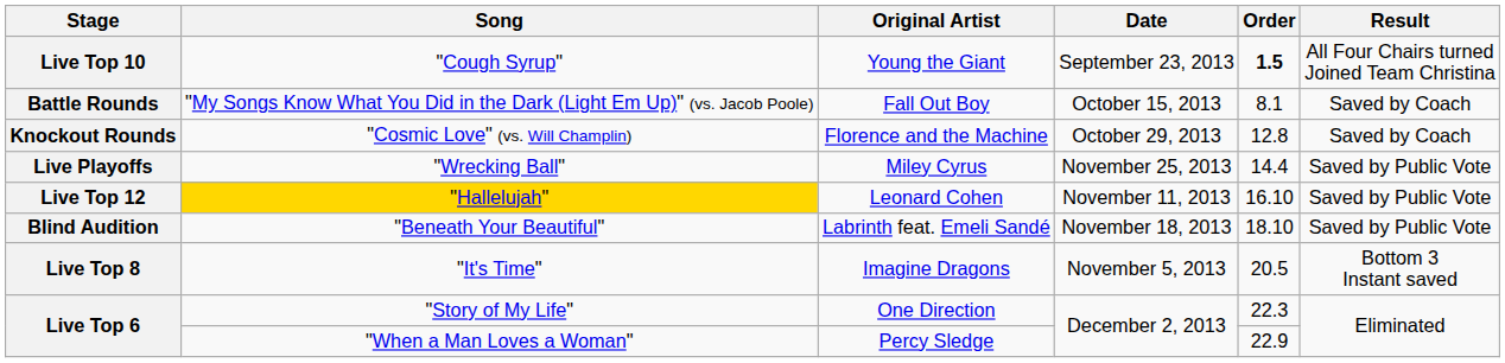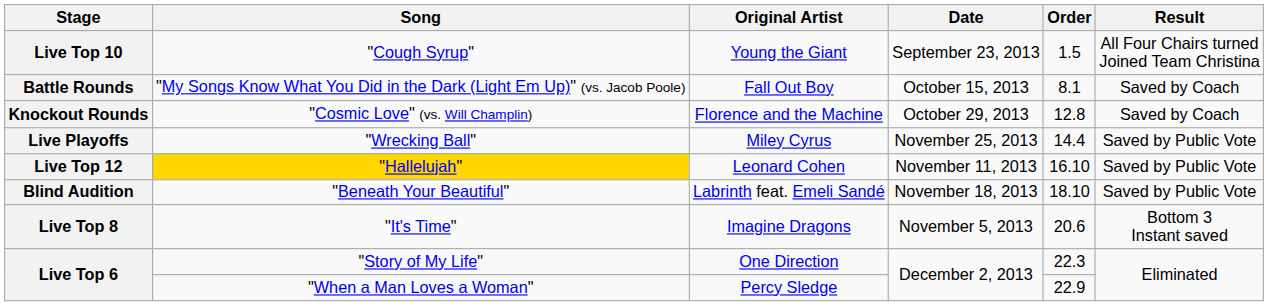"Cough Syrup" | Order: bold -> normal
"It's Time" | Order: 20.5 -> 20.6
